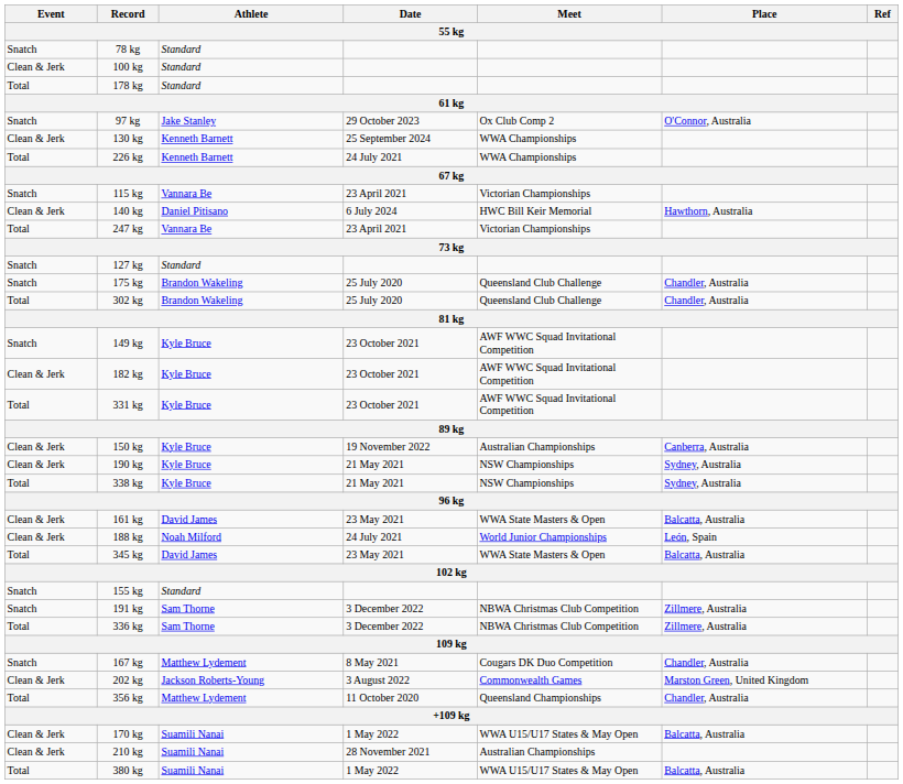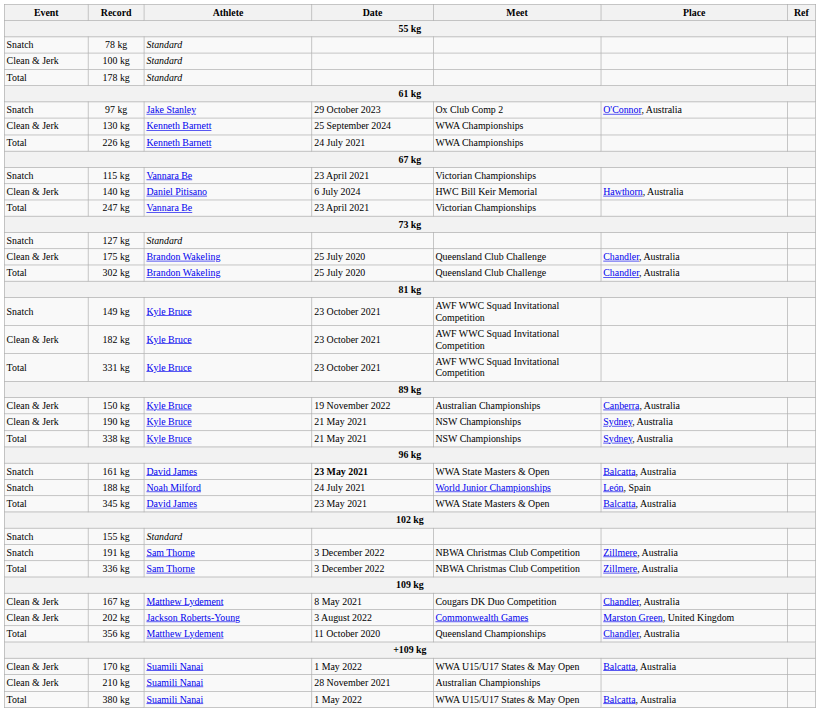175 kg | Event: Snatch -> Clean & Jerk
161 kg | Event: Clean & Jerk -> Snatch
161 kg | Date: normal -> bold
188 kg | Event: Clean & Jerk -> Snatch
167 kg | Event: Snatch -> Clean & Jerk
